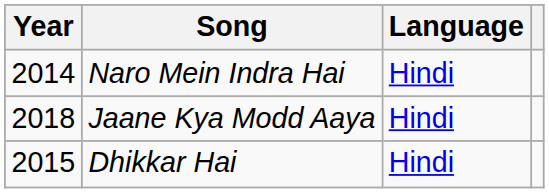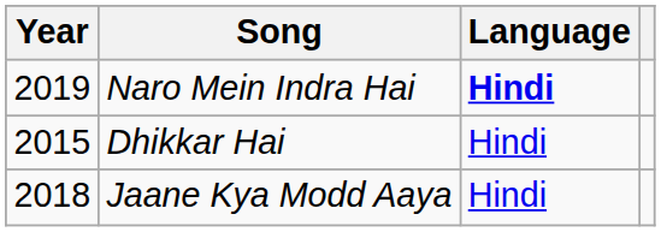Naro Mein Indra Hai | Year: 2014 -> 2019
Naro Mein Indra Hai | Language: normal -> bold
rows swapped: Dhikkar Hai <-> Jaane Kya Modd Aaya
